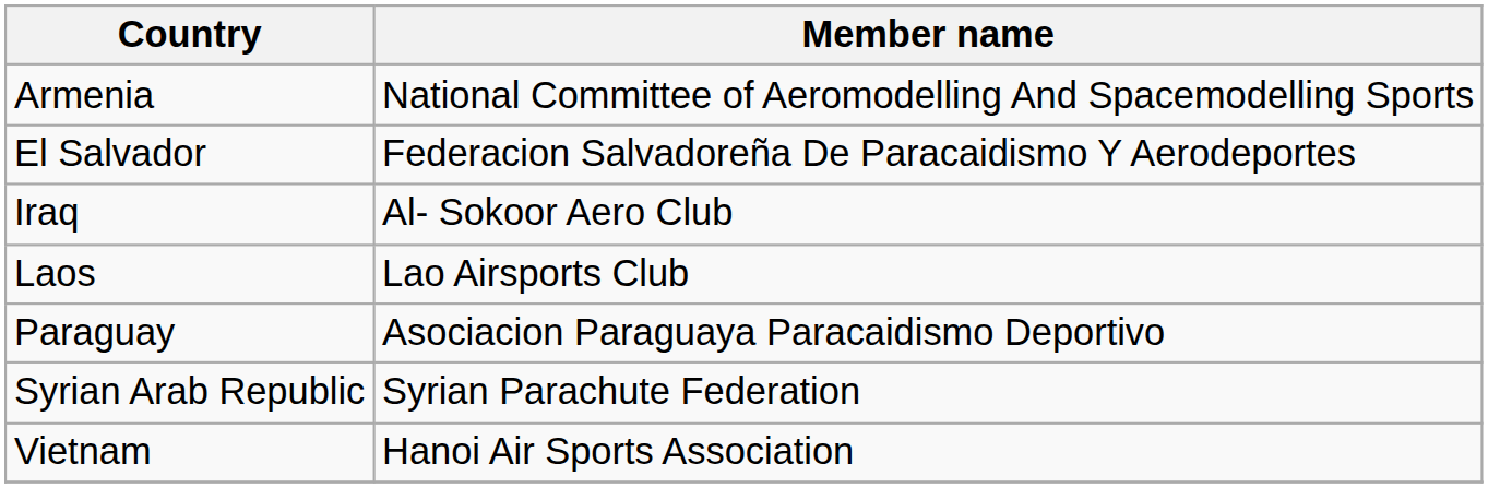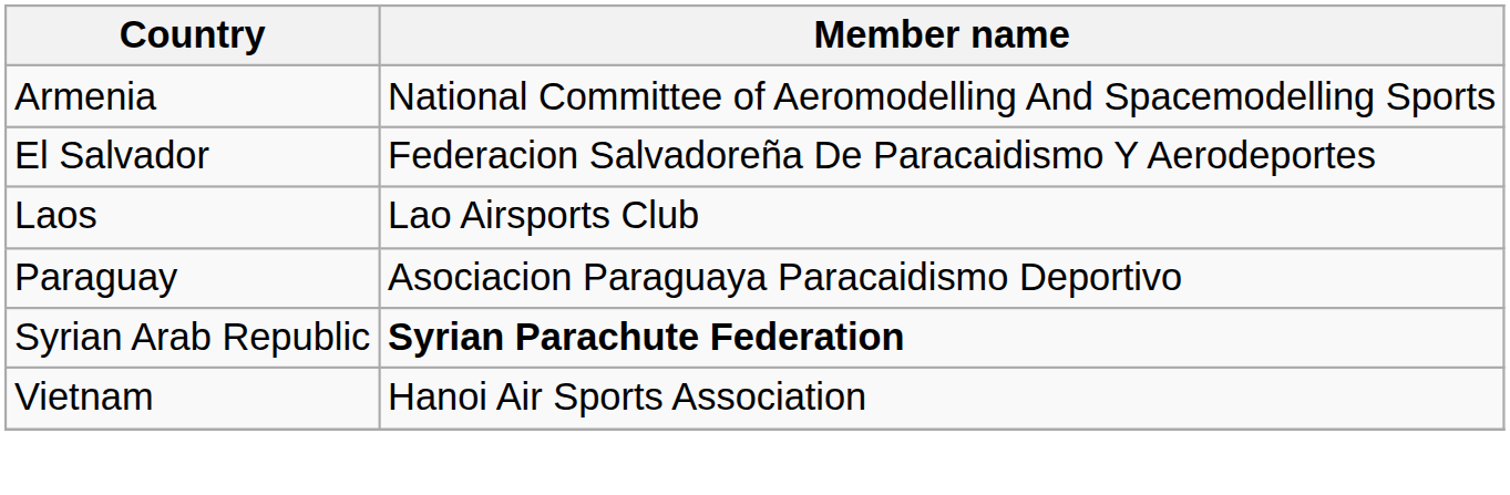- row: Iraq | Al- Sokoor Aero Club
Syrian Arab Republic | Member name: normal -> bold
